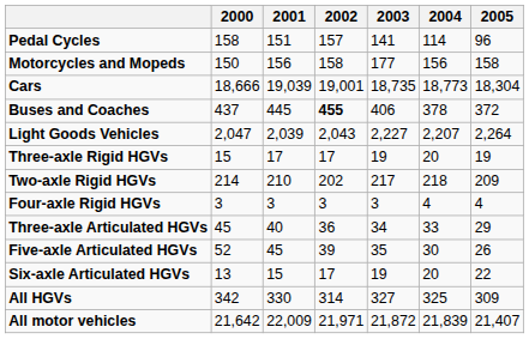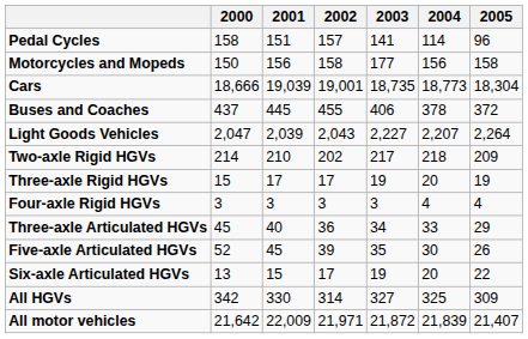Buses and Coaches | 2002: bold -> normal
rows swapped: Two-axle Rigid HGVs <-> Three-axle Rigid HGVs
